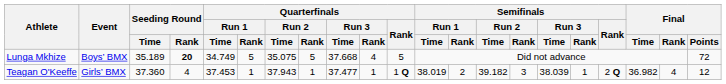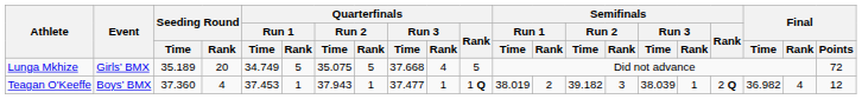Lunga Mkhize | Event: Boys’ BMX -> Girls’ BMX
Lunga Mkhize | Seeding Round / Rank: bold -> normal
Teagan O'Keeffe | Event: Girls’ BMX -> Boys’ BMX
